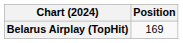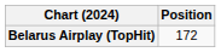Belarus Airplay (TopHit) | Position: 169 -> 172
